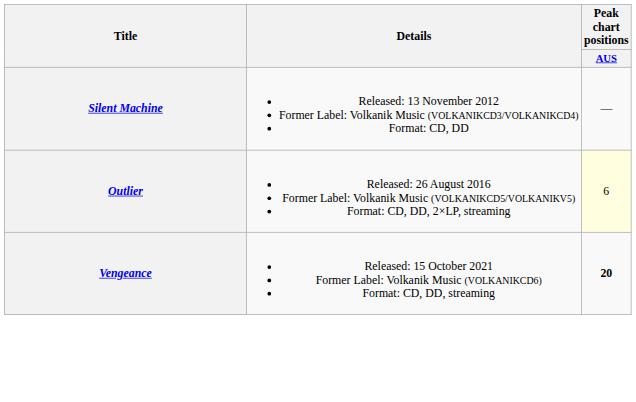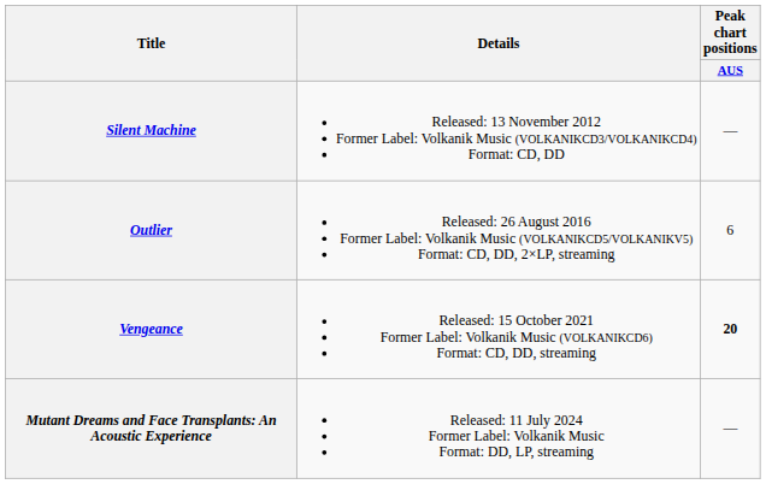Outlier | Peak chart positions / AUS: lightyellow background -> no background
+ row: Mutant Dreams and Face Transplants: An Acoustic Experience | Released: 11 July 2024 Former Label: Volkanik Music Format: DD, LP, streaming | —
